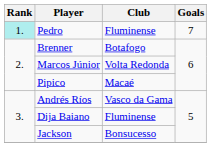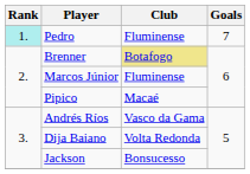Brenner | Club: no background -> khaki background
Marcos Júnior | Club: Volta Redonda -> Fluminense
Dija Baiano | Club: Fluminense -> Volta Redonda
